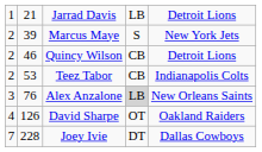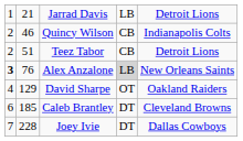- row: 2 | 39 | Marcus Maye | S | New York Jets
Quincy Wilson | column 5: Detroit Lions -> Indianapolis Colts
Teez Tabor | column 2: 53 -> 51
Teez Tabor | column 5: Indianapolis Colts -> Detroit Lions
Alex Anzalone | column 1: normal -> bold
David Sharpe | column 2: 126 -> 129
+ row: 6 | 185 | Caleb Brantley | DT | Cleveland Browns
